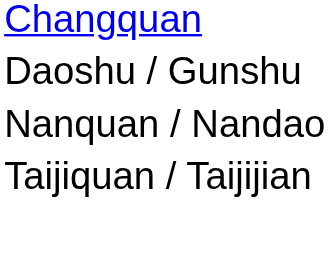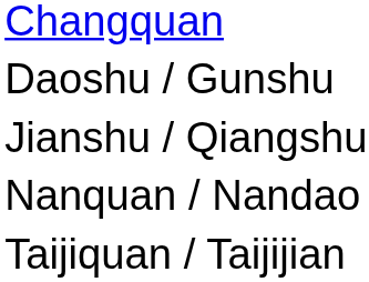+ row: Jianshu / Qiangshu
